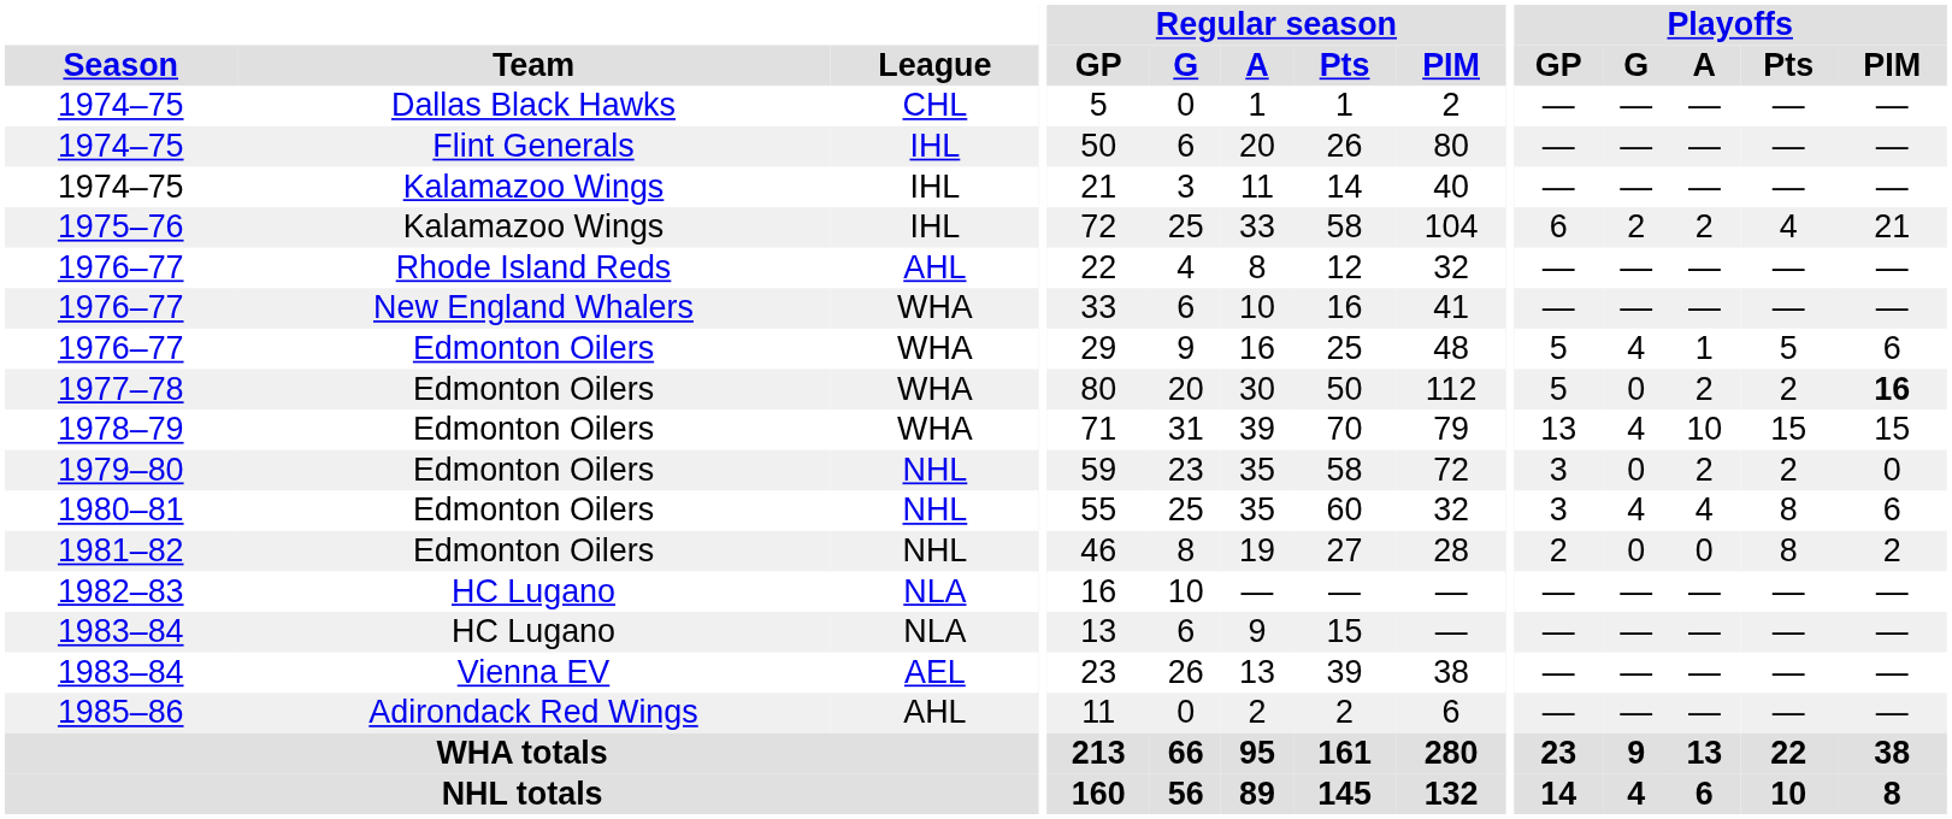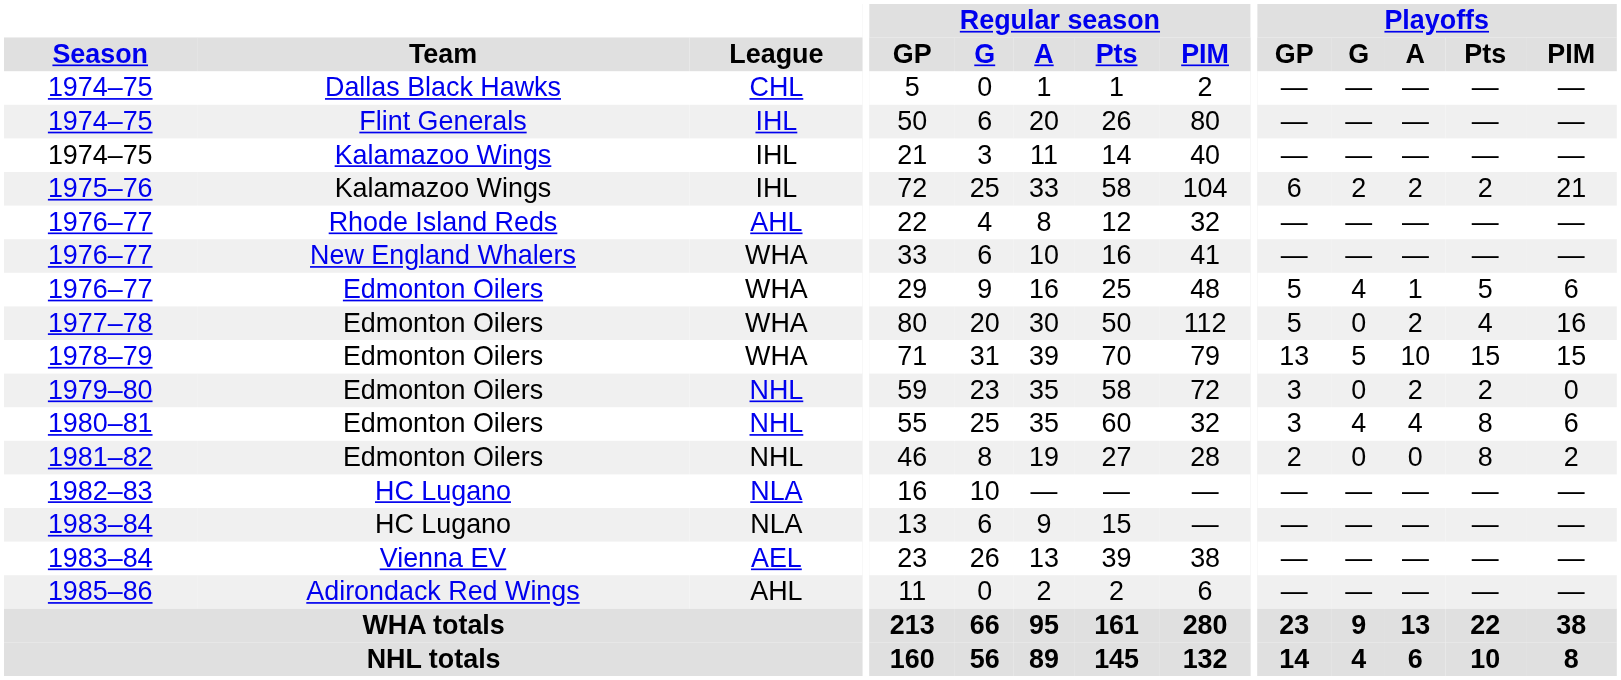1975–76 | Playoffs / Pts: 4 -> 2
1977–78 | Playoffs / Pts: 2 -> 4
1977–78 | Playoffs / PIM: bold -> normal
1978–79 | Playoffs / G: 4 -> 5
